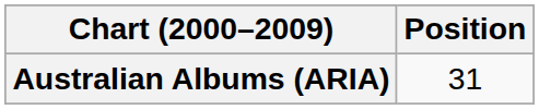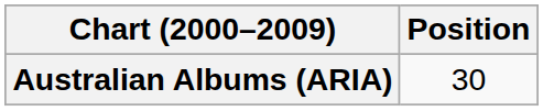Australian Albums (ARIA) | Position: 31 -> 30
